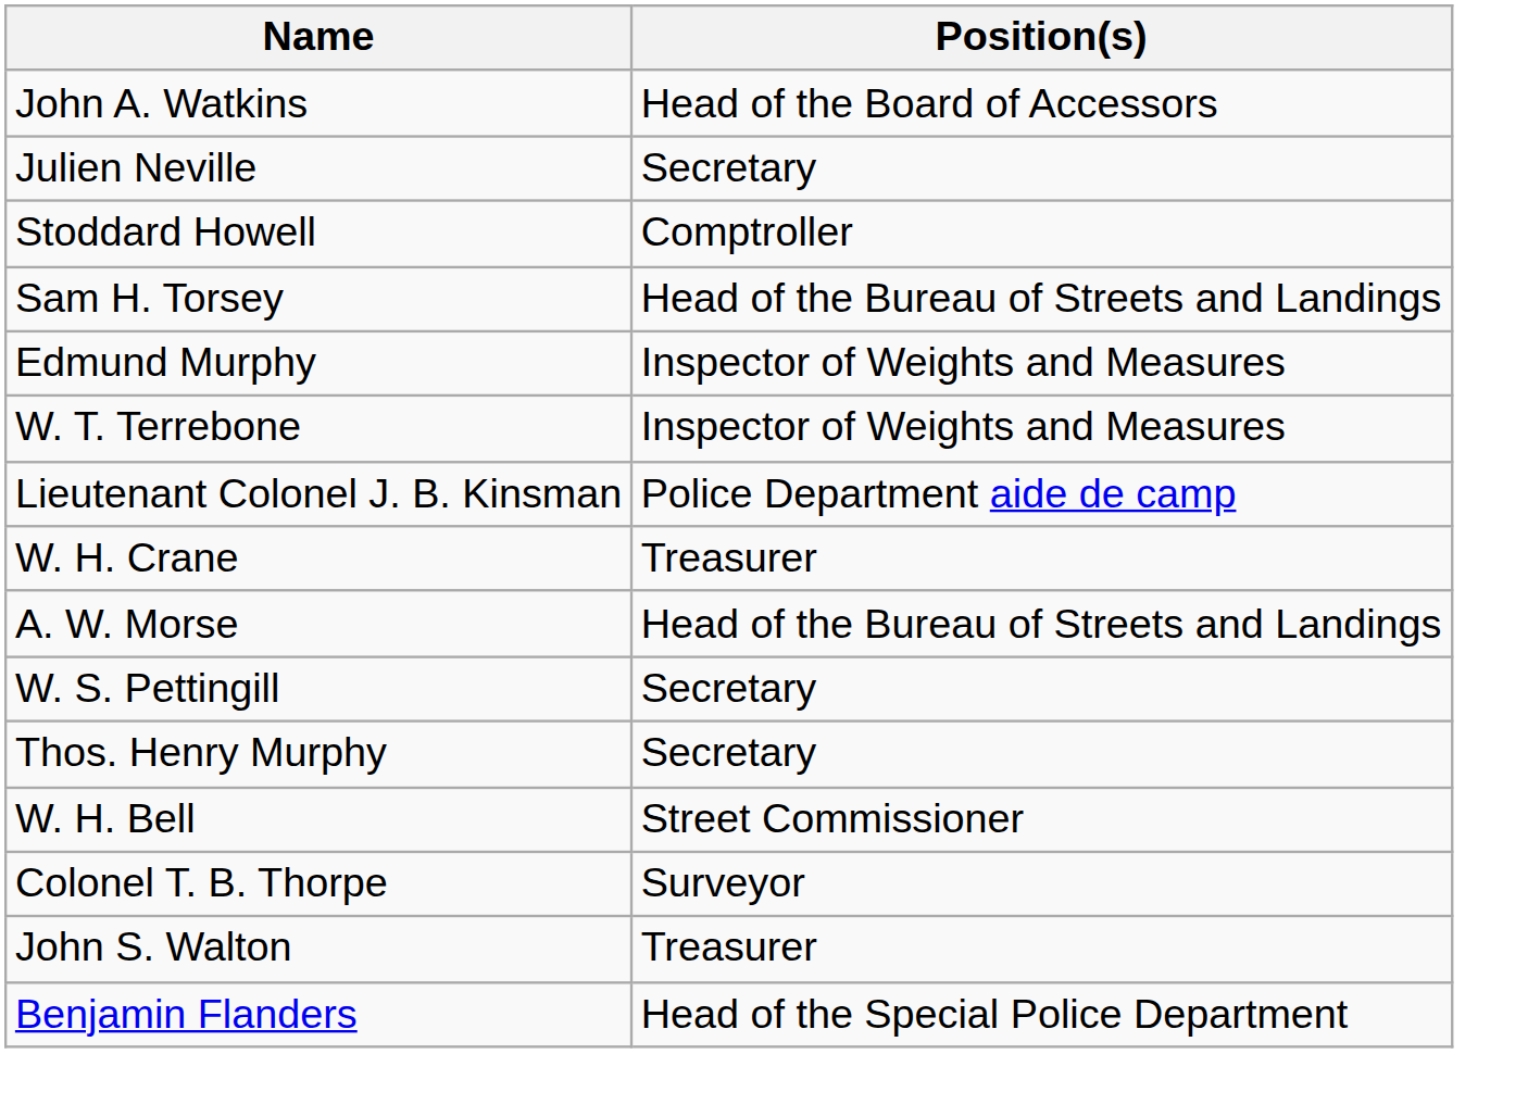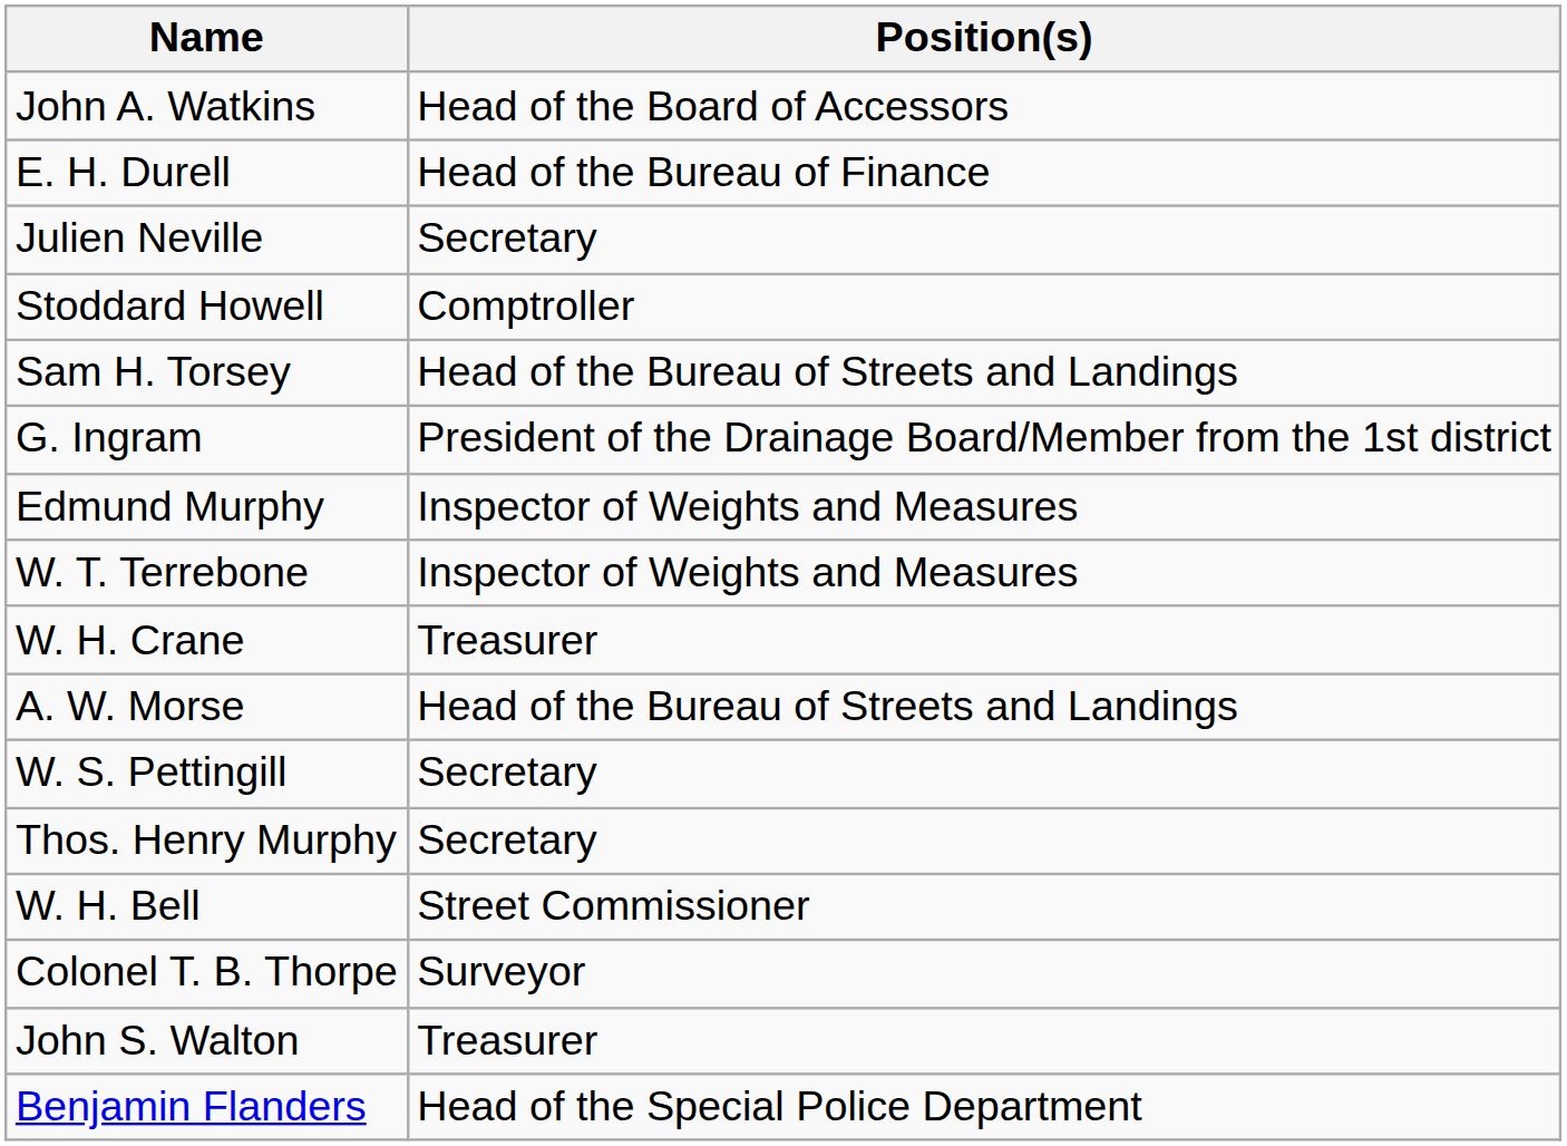+ row: E. H. Durell | Head of the Bureau of Finance
+ row: G. Ingram | President of the Drainage Board/Member from the 1st district
- row: Lieutenant Colonel J. B. Kinsman | Police Department aide de camp
